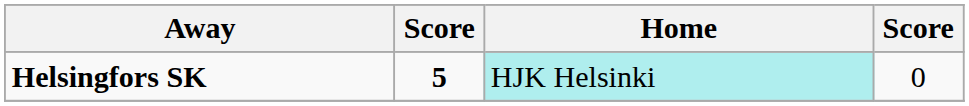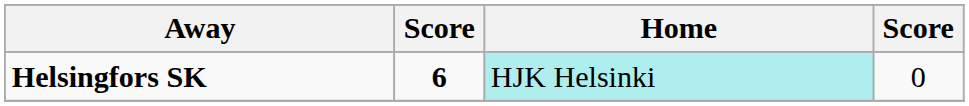Helsingfors SK | column 2: 5 -> 6
